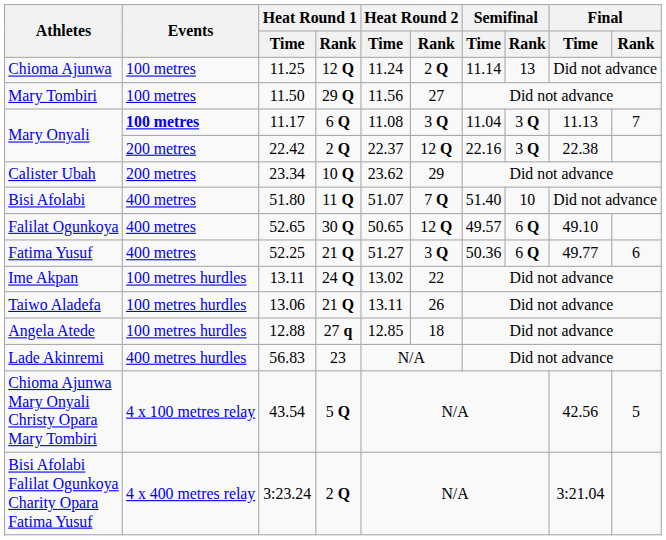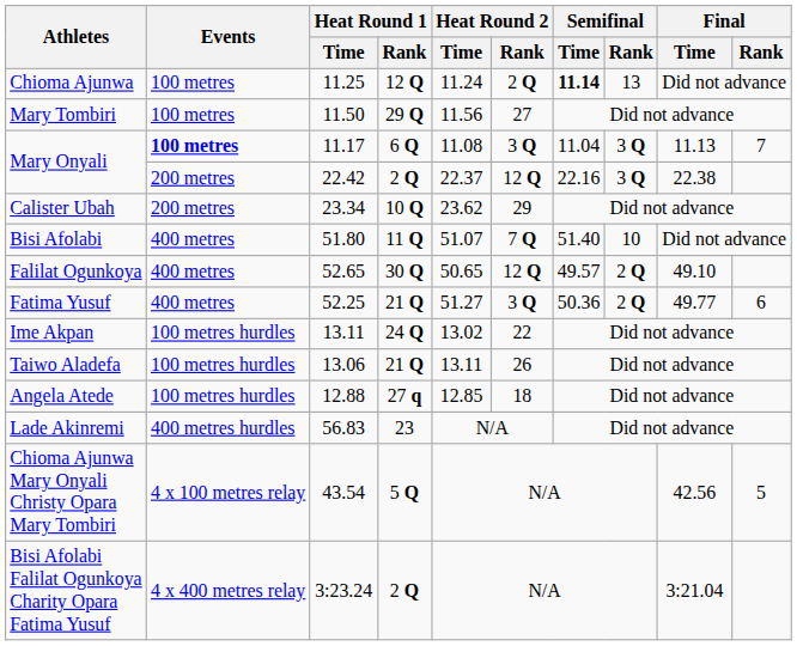Chioma Ajunwa | Semifinal / Time: normal -> bold
Falilat Ogunkoya | Semifinal / Rank: 6 Q -> 2 Q
Fatima Yusuf | Semifinal / Rank: 6 Q -> 2 Q
